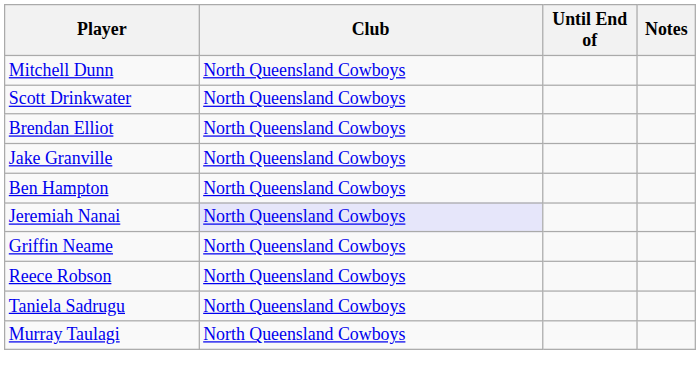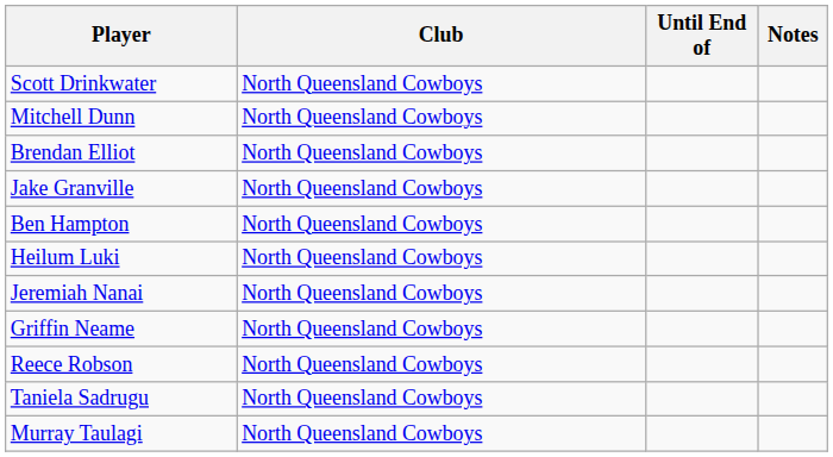rows swapped: Scott Drinkwater <-> Mitchell Dunn
+ row: Heilum Luki | North Queensland Cowboys
Jeremiah Nanai | Club: lavender background -> no background
